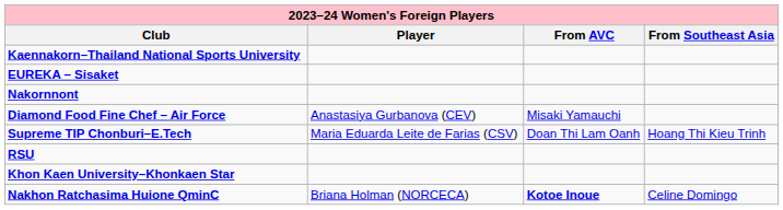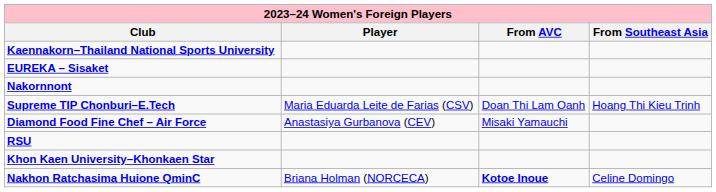rows swapped: Diamond Food Fine Chef – Air Force <-> Supreme TIP Chonburi–E.Tech
